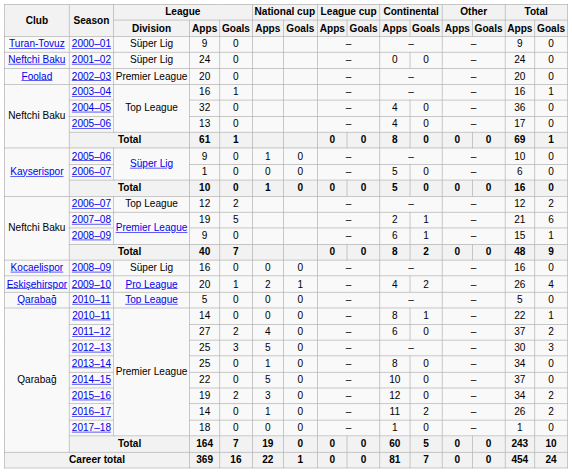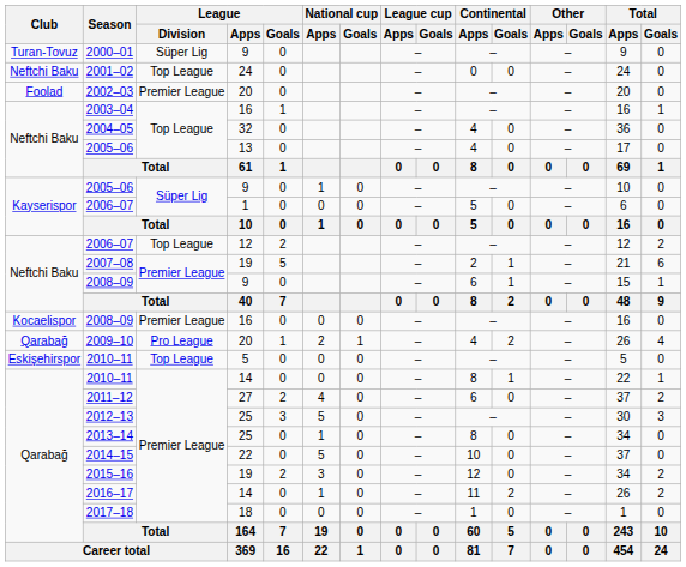2001–02 | League / Division: Süper Lig -> Top League
2008–09 / 16 | League / Division: Süper Lig -> Premier League
2009–10 | Club: Eskişehirspor -> Qarabağ
2010–11 / 5 | Club: Qarabağ -> Eskişehirspor
